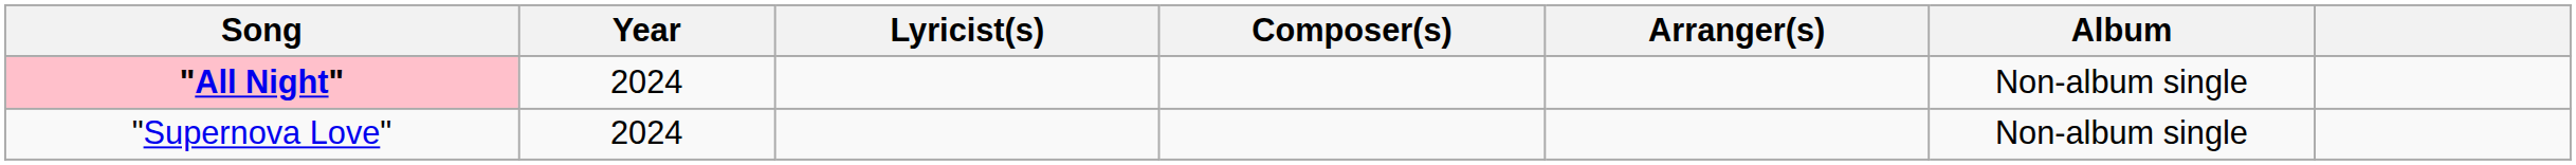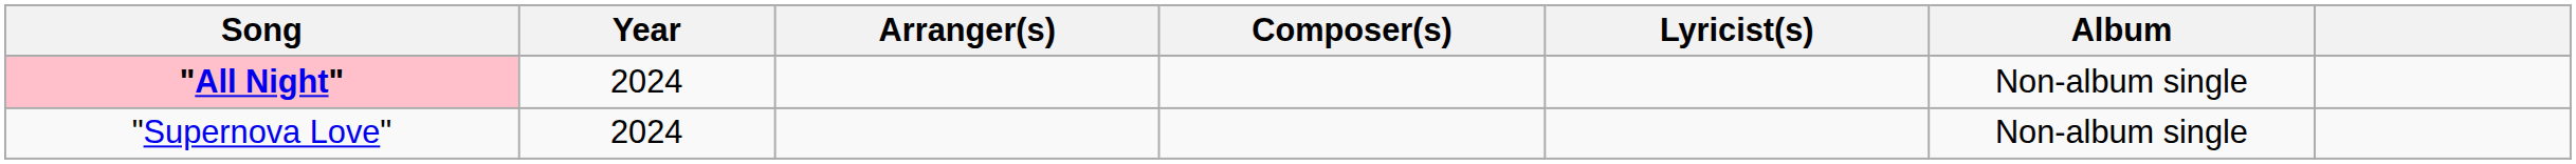columns swapped: Lyricist(s) <-> Arranger(s)
